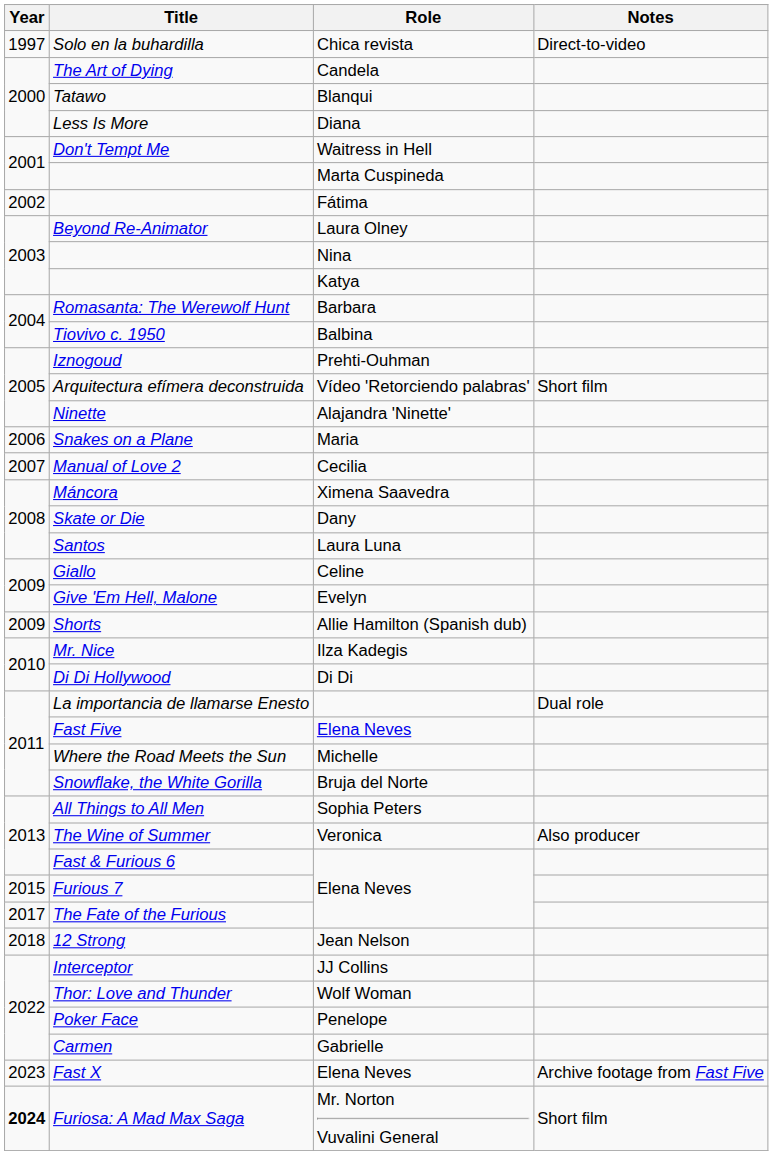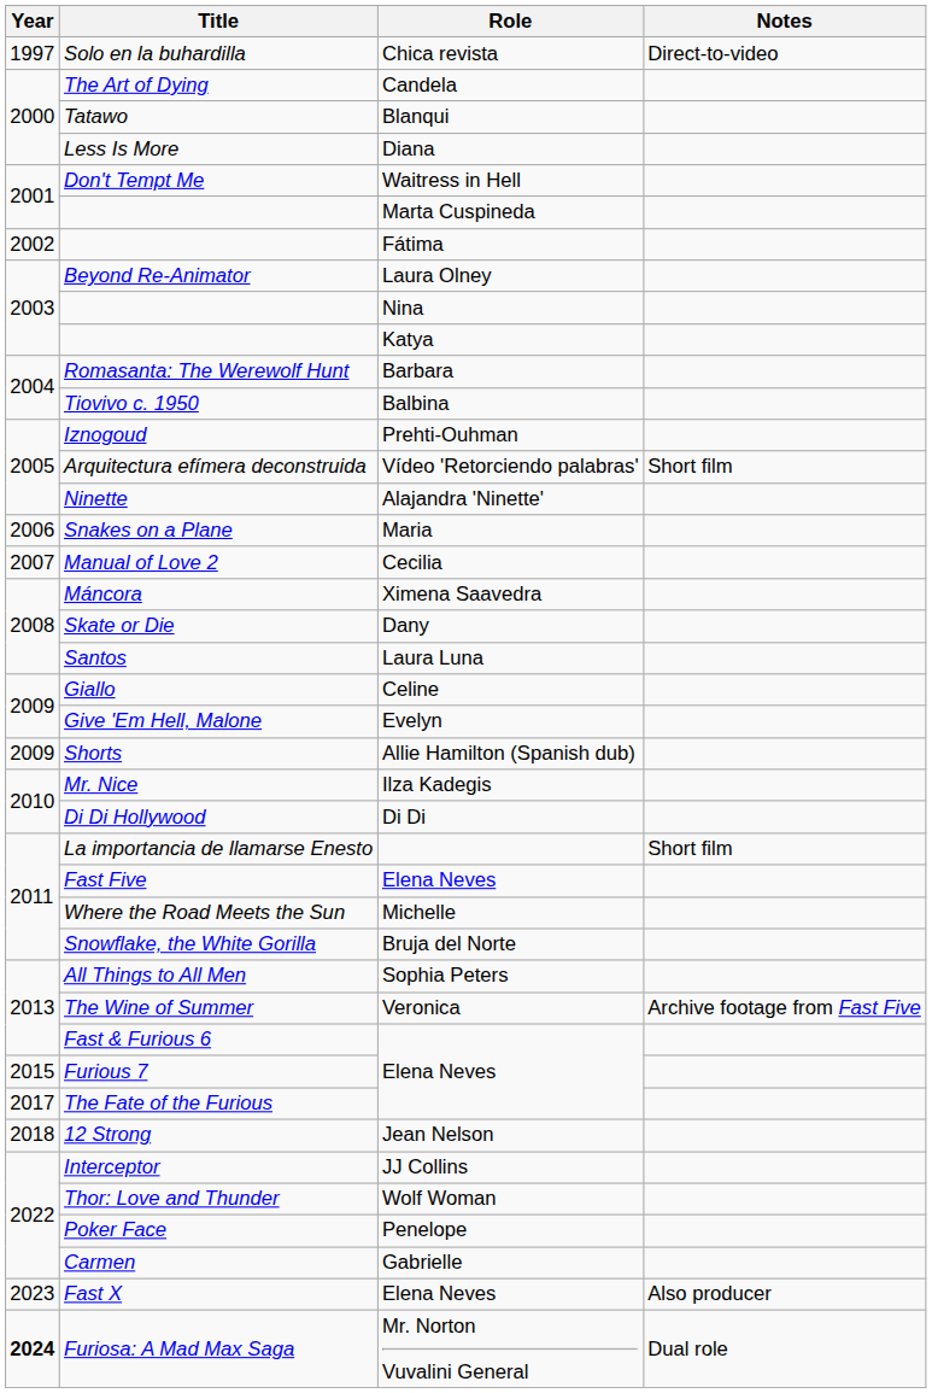La importancia de llamarse Enesto | Notes: Dual role -> Short film
The Wine of Summer | Notes: Also producer -> Archive footage from Fast Five
Fast X | Notes: Archive footage from Fast Five -> Also producer
Furiosa: A Mad Max Saga | Notes: Short film -> Dual role
